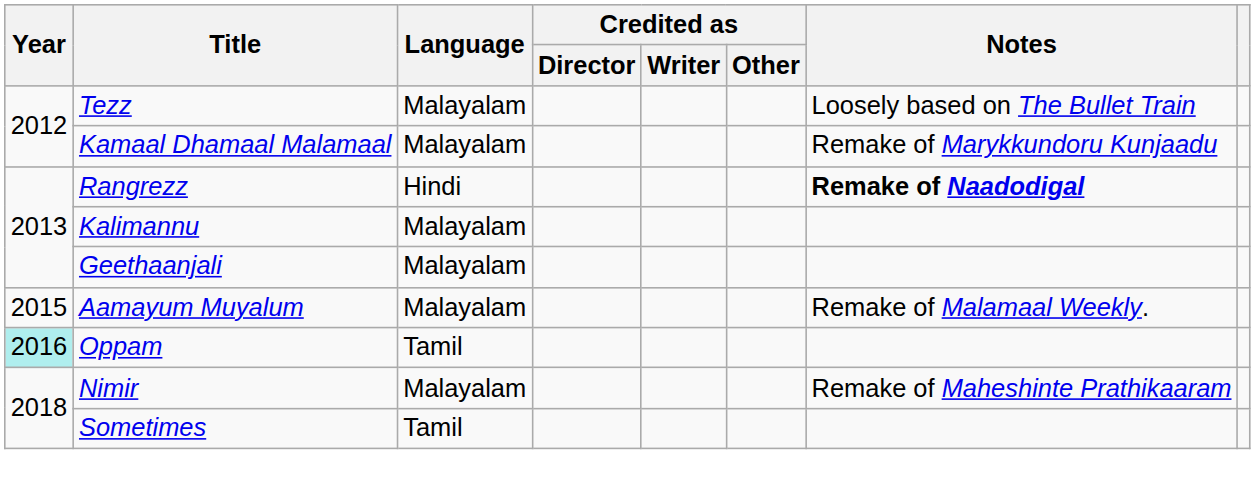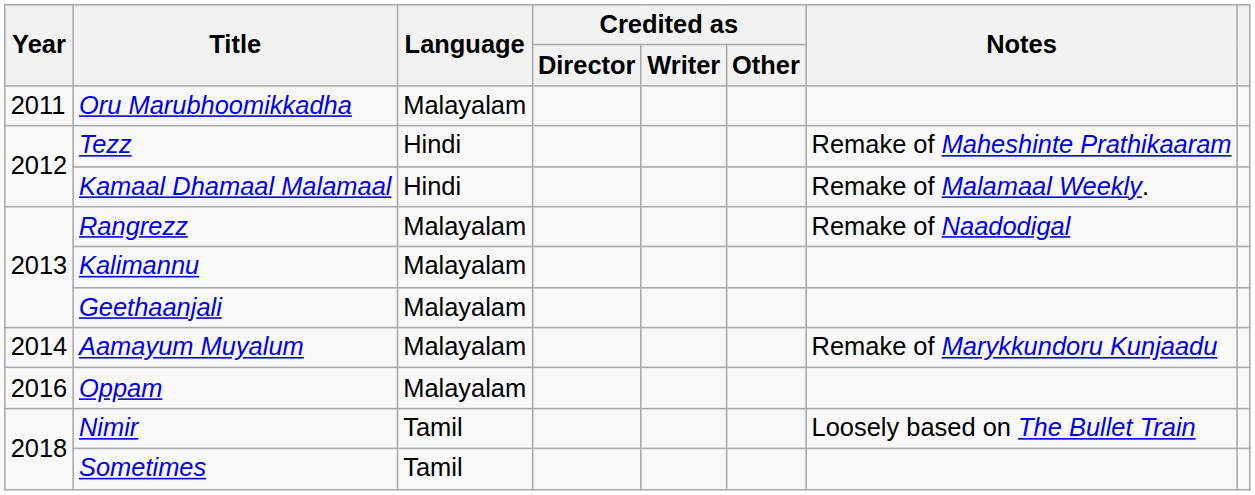+ row: 2011 | Oru Marubhoomikkadha | Malayalam
Tezz | Language: Malayalam -> Hindi
Tezz | Notes: Loosely based on The Bullet Train -> Remake of Maheshinte Prathikaaram
Kamaal Dhamaal Malamaal | Language: Malayalam -> Hindi
Kamaal Dhamaal Malamaal | Notes: Remake of Marykkundoru Kunjaadu -> Remake of Malamaal Weekly.
Rangrezz | Language: Hindi -> Malayalam
Rangrezz | Notes: bold -> normal
Aamayum Muyalum | Year: 2015 -> 2014
Aamayum Muyalum | Notes: Remake of Malamaal Weekly. -> Remake of Marykkundoru Kunjaadu
Oppam | Year: paleturquoise background -> no background
Oppam | Language: Tamil -> Malayalam
Nimir | Language: Malayalam -> Tamil
Nimir | Notes: Remake of Maheshinte Prathikaaram -> Loosely based on The Bullet Train
